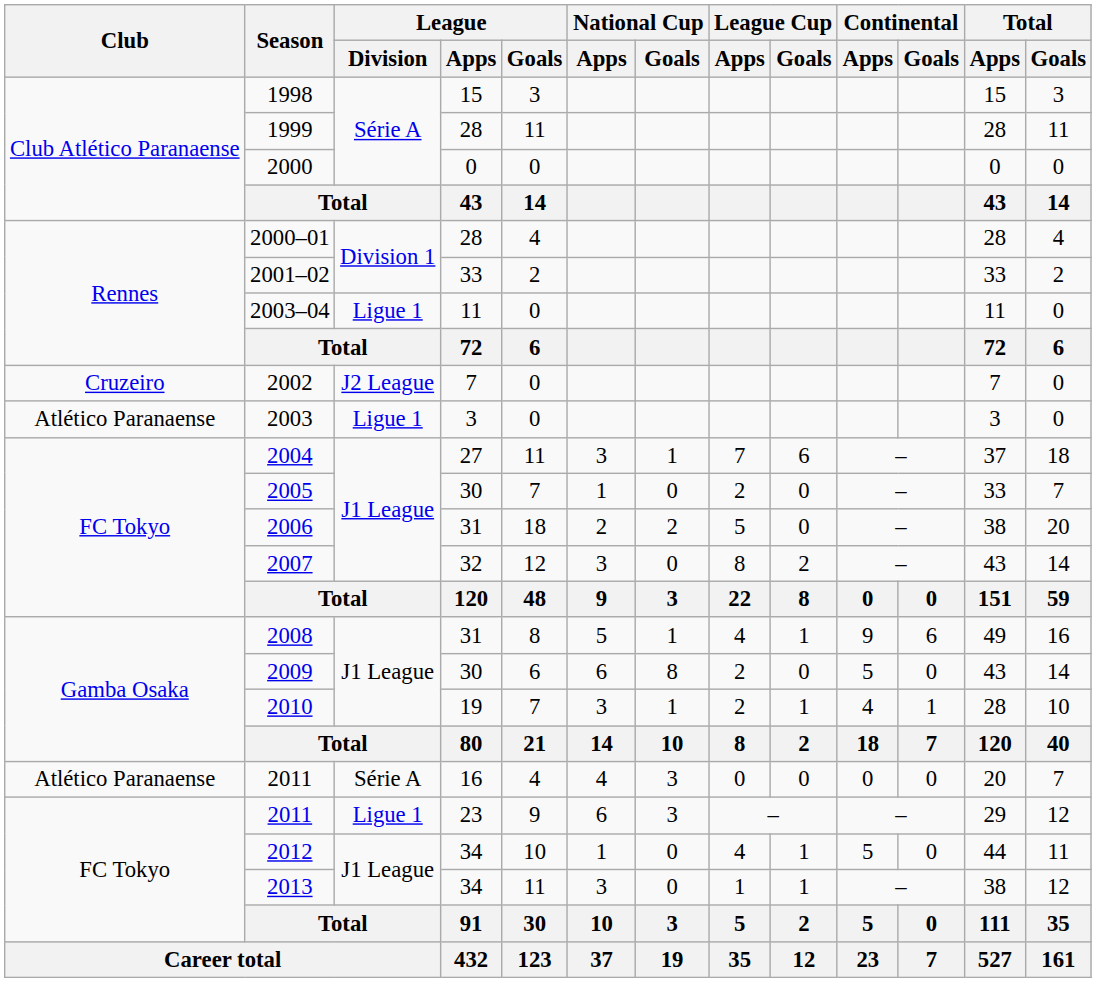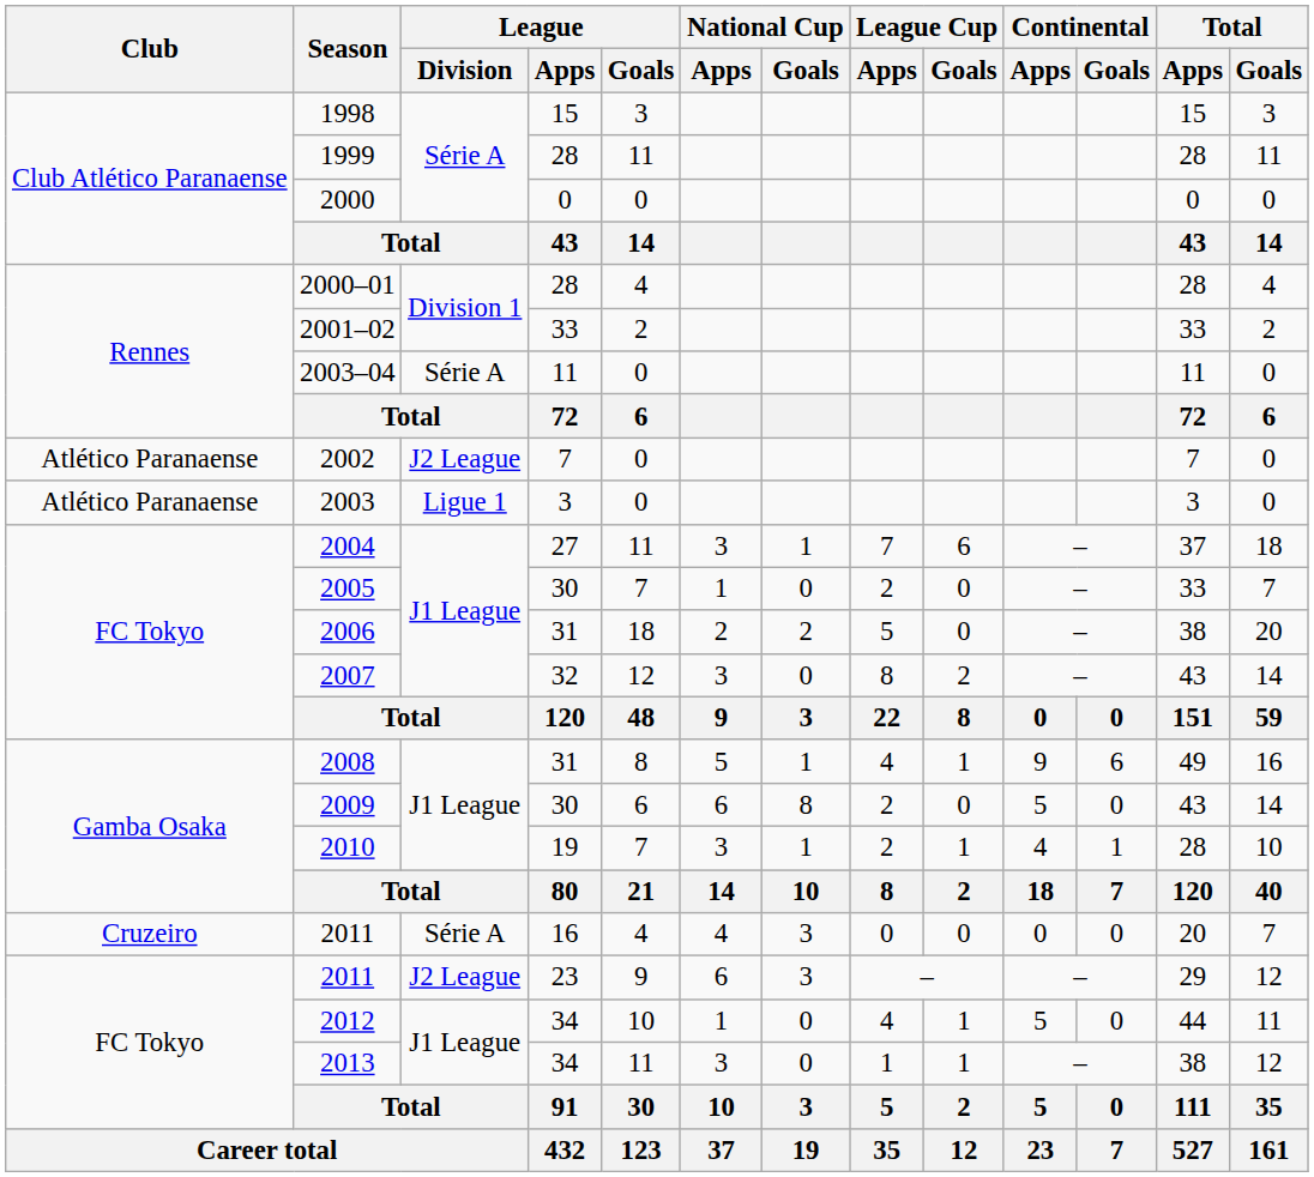2003–04 | League / Division: Ligue 1 -> Série A
2002 | Club: Cruzeiro -> Atlético Paranaense
2011 / 16 | Club: Atlético Paranaense -> Cruzeiro
2011 / 23 | League / Division: Ligue 1 -> J2 League
